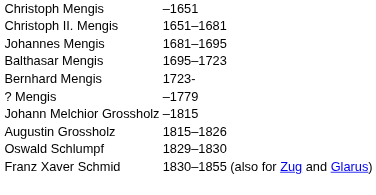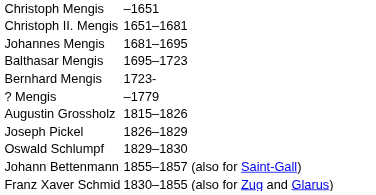- row: Johann Melchior Grossholz | –1815
+ row: Joseph Pickel | 1826–1829
+ row: Johann Bettenmann | 1855–1857 (also for Saint-Gall)
